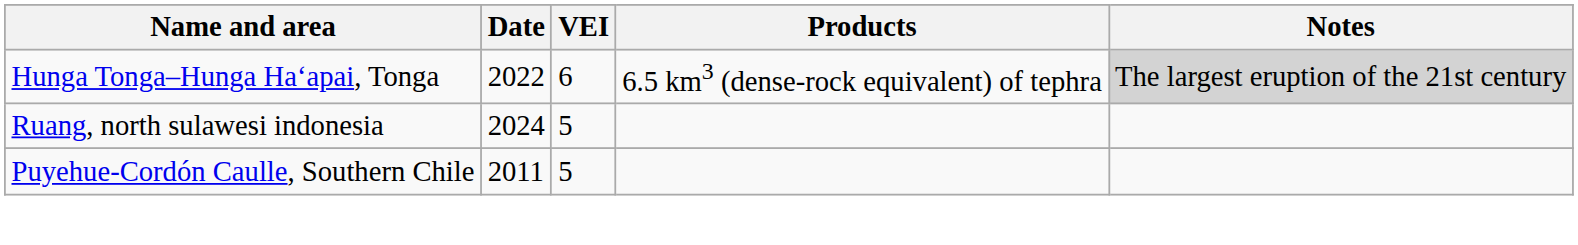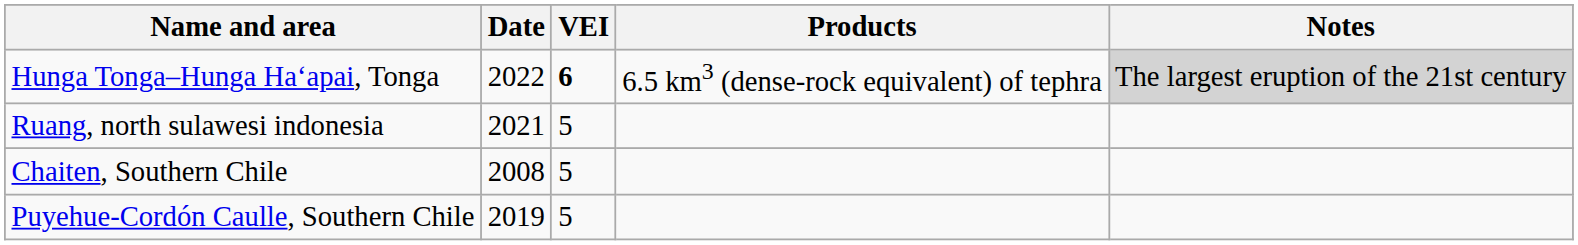Hunga Tonga–Hunga Haʻapai, Tonga | VEI: normal -> bold
Ruang, north sulawesi indonesia | Date: 2024 -> 2021
+ row: Chaiten, Southern Chile | 2008 | 5
Puyehue-Cordón Caulle, Southern Chile | Date: 2011 -> 2019
